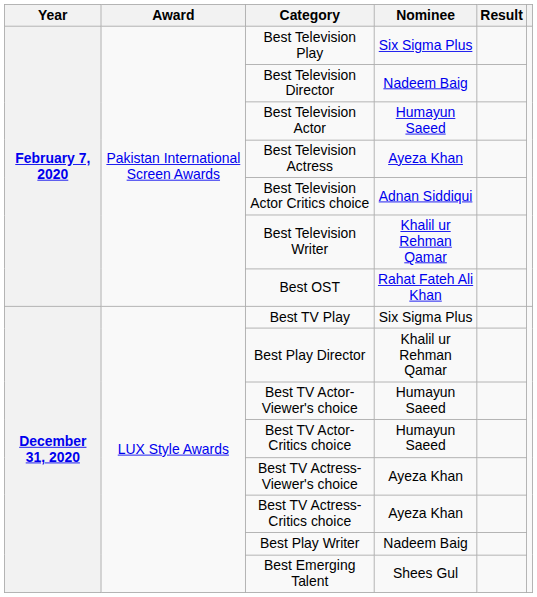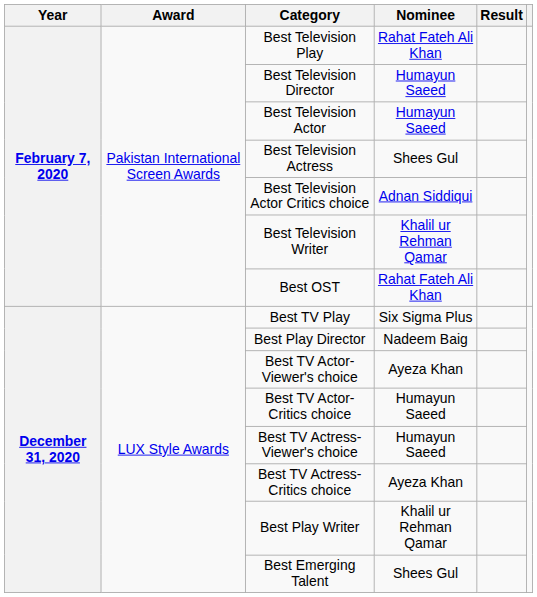Best Television Play | Nominee: Six Sigma Plus -> Rahat Fateh Ali Khan
Best Television Director | Nominee: Nadeem Baig -> Humayun Saeed
Best Television Actress | Nominee: Ayeza Khan -> Shees Gul
Best Play Director | Nominee: Khalil ur Rehman Qamar -> Nadeem Baig
Best TV Actor- Viewer's choice | Nominee: Humayun Saeed -> Ayeza Khan
Best TV Actress- Viewer's choice | Nominee: Ayeza Khan -> Humayun Saeed
Best Play Writer | Nominee: Nadeem Baig -> Khalil ur Rehman Qamar
